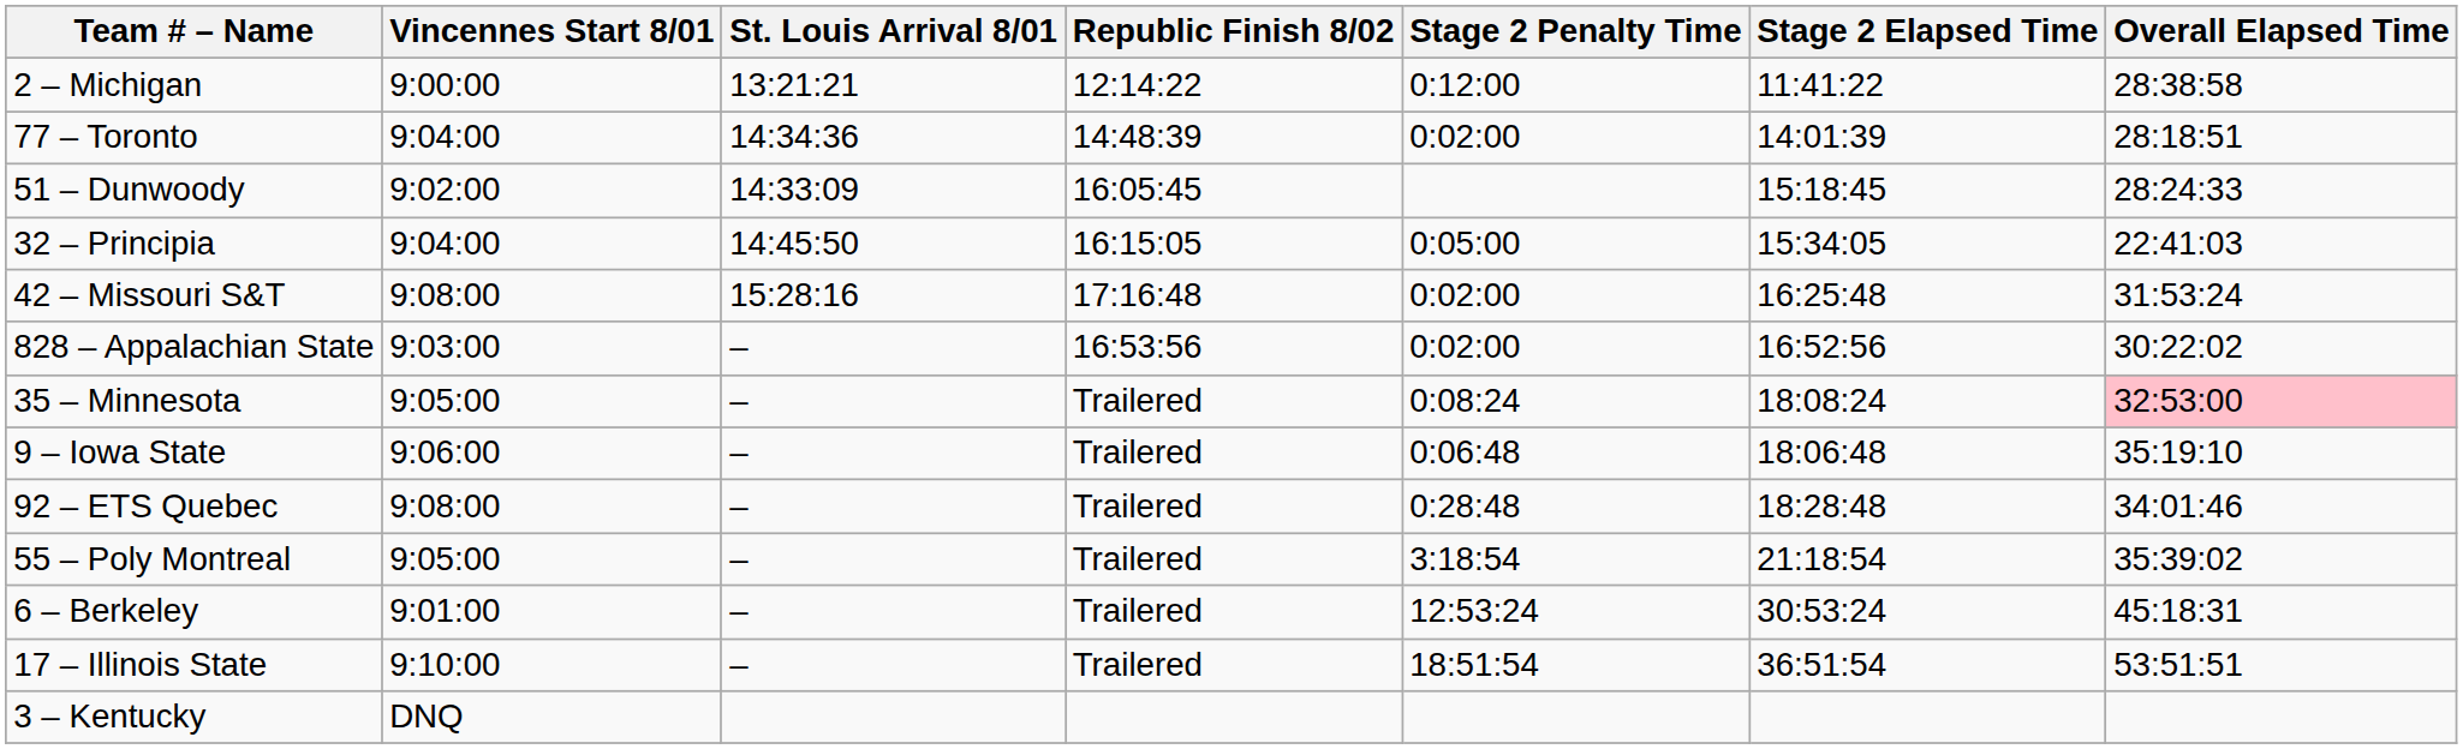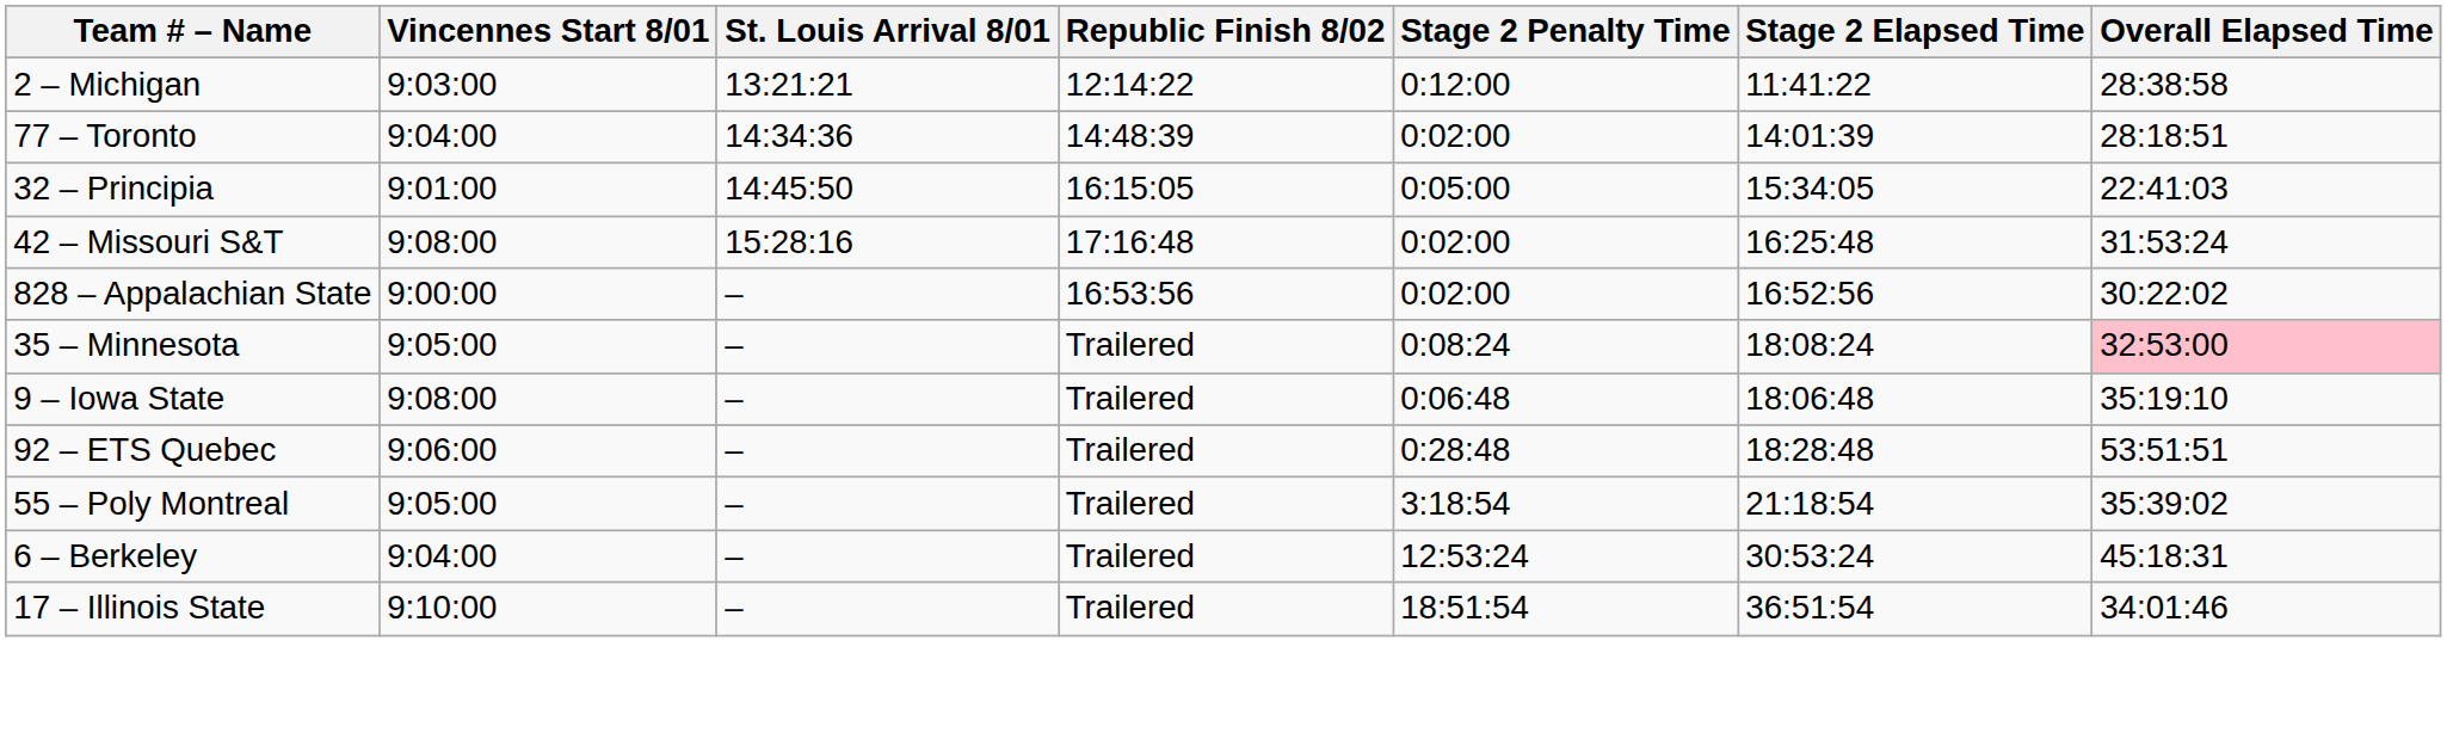2 – Michigan | Vincennes Start 8/01: 9:00:00 -> 9:03:00
- row: 51 – Dunwoody | 9:02:00 | 14:33:09 | 16:05:45 | 15:18:45 | 28:24:33
32 – Principia | Vincennes Start 8/01: 9:04:00 -> 9:01:00
828 – Appalachian State | Vincennes Start 8/01: 9:03:00 -> 9:00:00
9 – Iowa State | Vincennes Start 8/01: 9:06:00 -> 9:08:00
92 – ETS Quebec | Vincennes Start 8/01: 9:08:00 -> 9:06:00
92 – ETS Quebec | Overall Elapsed Time: 34:01:46 -> 53:51:51
6 – Berkeley | Vincennes Start 8/01: 9:01:00 -> 9:04:00
17 – Illinois State | Overall Elapsed Time: 53:51:51 -> 34:01:46
- row: 3 – Kentucky | DNQ
